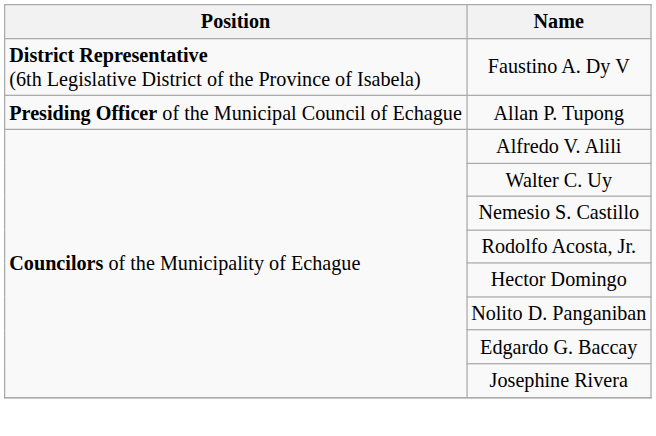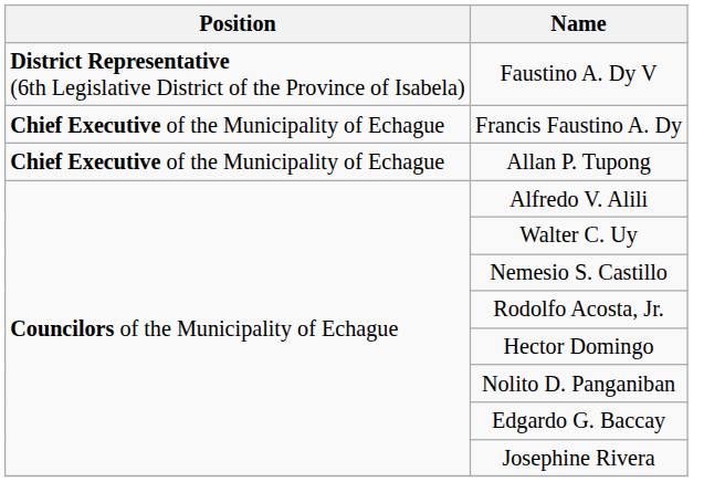+ row: Chief Executive of the Municipality of Echague | Francis Faustino A. Dy
Allan P. Tupong | Position: Presiding Officer of the Municipal Council of Echague -> Chief Executive of the Municipality of Echague
